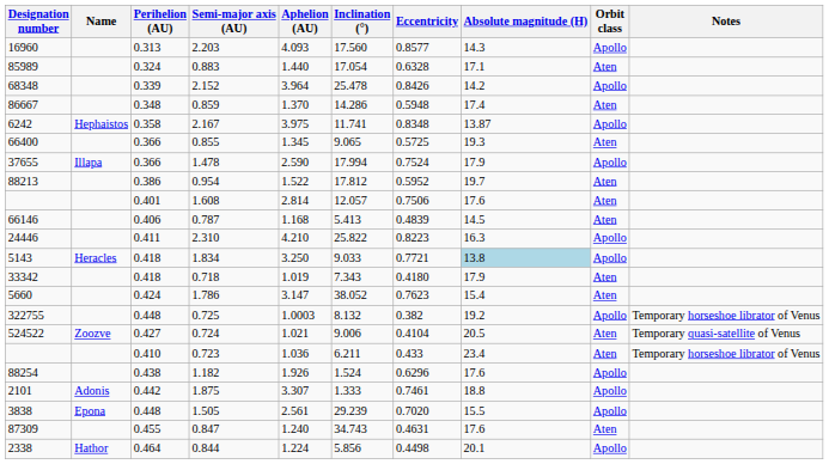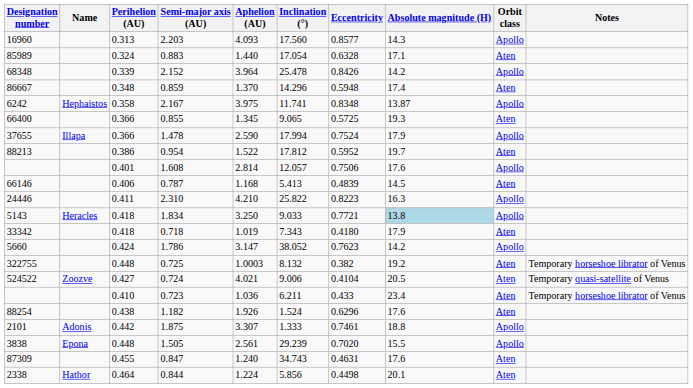0.859 | Inclination (°): 14.286 -> 14.296
1.608 | Orbit class: Aten -> Apollo
1.786 | Absolute magnitude (H): 15.4 -> 14.2
1.786 | Orbit class: Aten -> Apollo
0.725 | Orbit class: Apollo -> Aten
0.724 | Aphelion (AU): 1.021 -> 4.021
1.182 | Orbit class: Apollo -> Aten
0.844 | Orbit class: Apollo -> Aten
